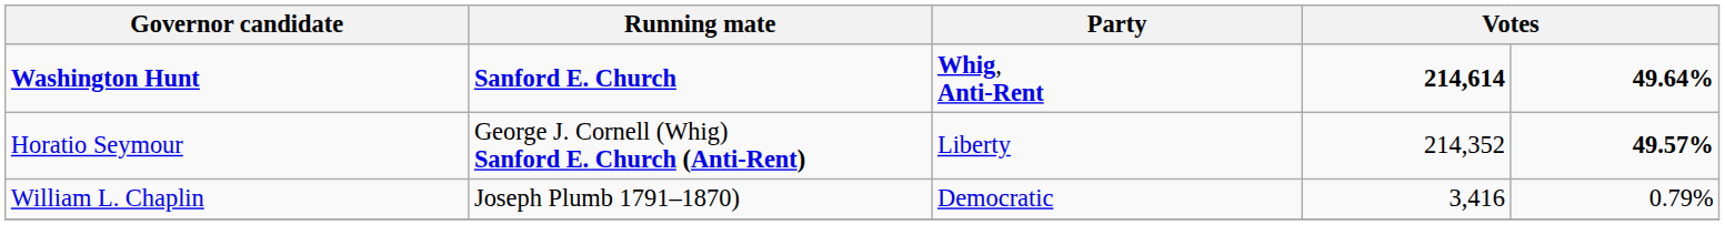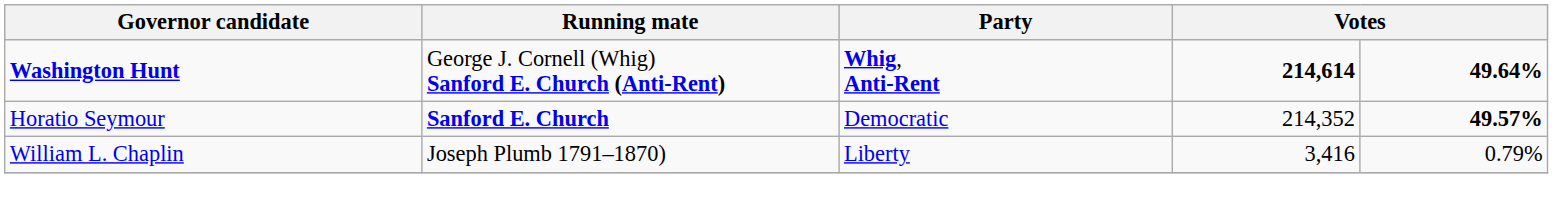Washington Hunt | Running mate: Sanford E. Church -> George J. Cornell (Whig) Sanford E. Church (Anti-Rent)
Horatio Seymour | Running mate: George J. Cornell (Whig) Sanford E. Church (Anti-Rent) -> Sanford E. Church
Horatio Seymour | Party: Liberty -> Democratic
William L. Chaplin | Party: Democratic -> Liberty
